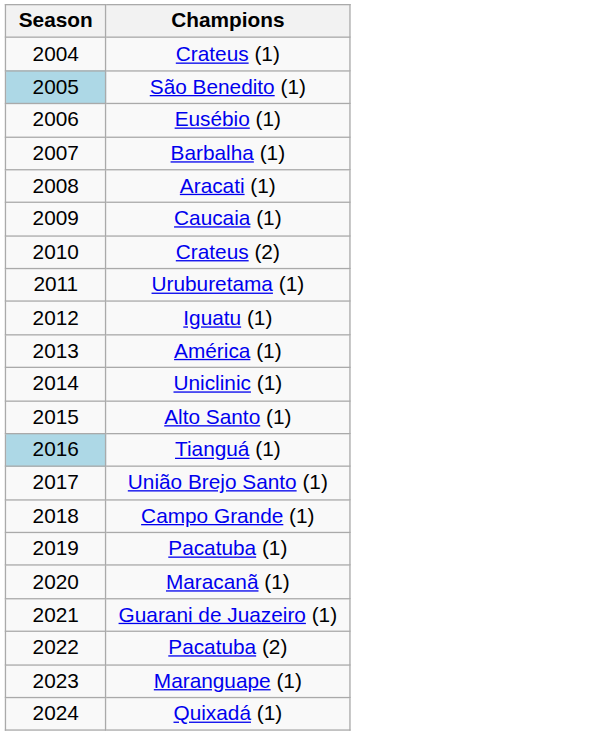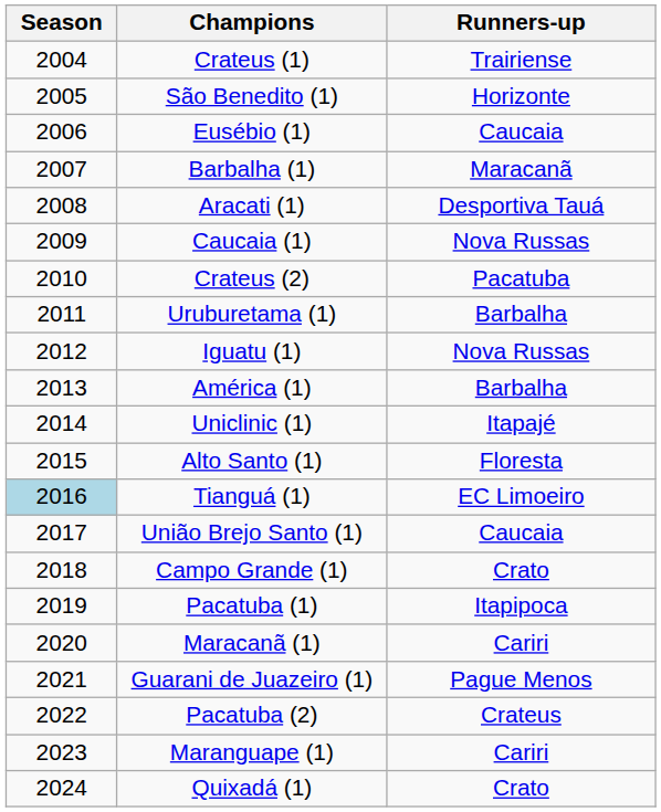+ column: Runners-up | Trairiense | Horizonte | Caucaia | Maracanã | Desportiva Tauá | Nova Russas | Pacatuba | Barbalha | Nova Russas | Barbalha | Itapajé | Floresta | EC Limoeiro | Caucaia | Crato | Itapipoca | Cariri | Pague Menos | Crateus | Cariri | Crato
São Benedito (1) | Season: lightblue background -> no background
